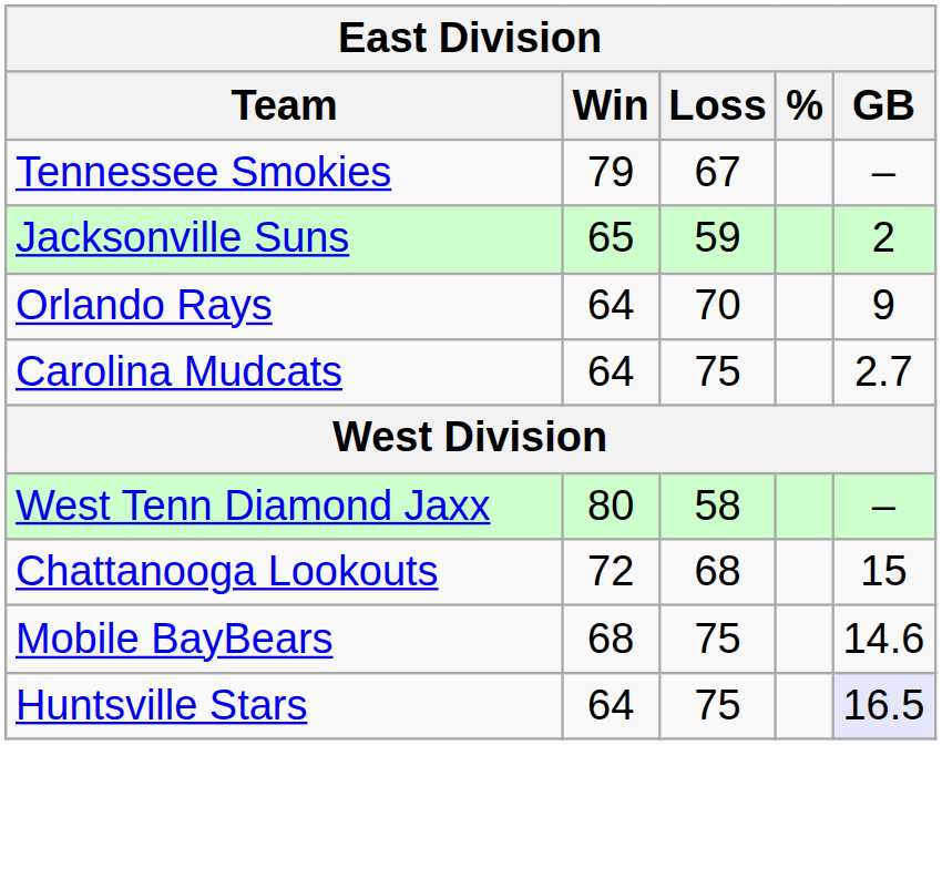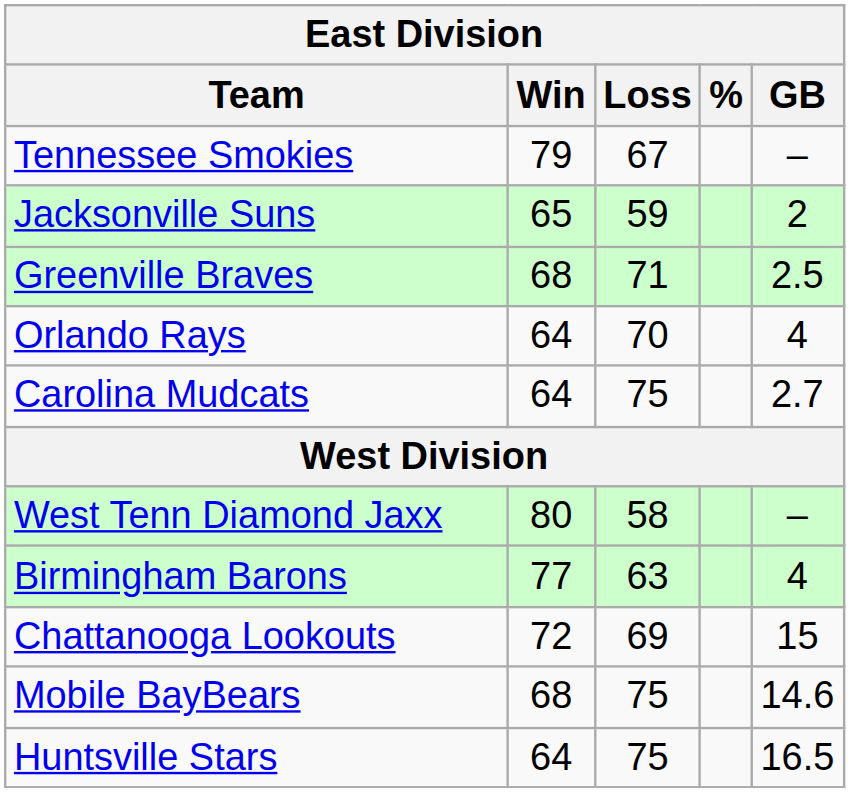+ row: Greenville Braves | 68 | 71 | 2.5
Orlando Rays | GB: 9 -> 4
+ row: Birmingham Barons | 77 | 63 | 4
Chattanooga Lookouts | Loss: 68 -> 69
Huntsville Stars | GB: lavender background -> no background
